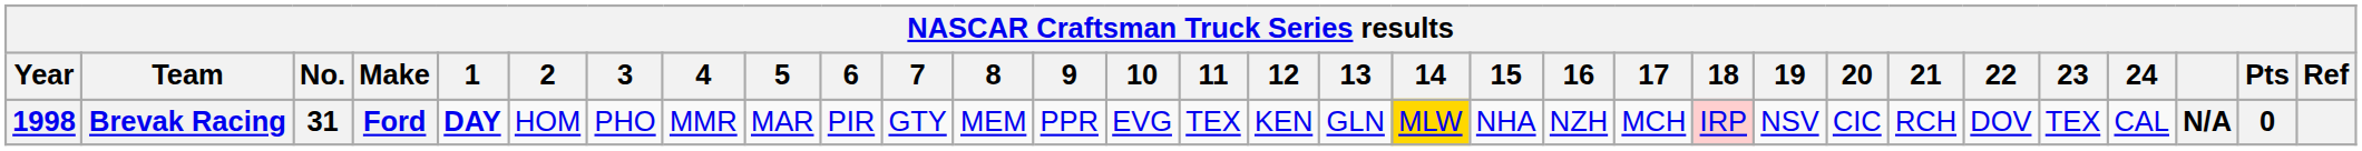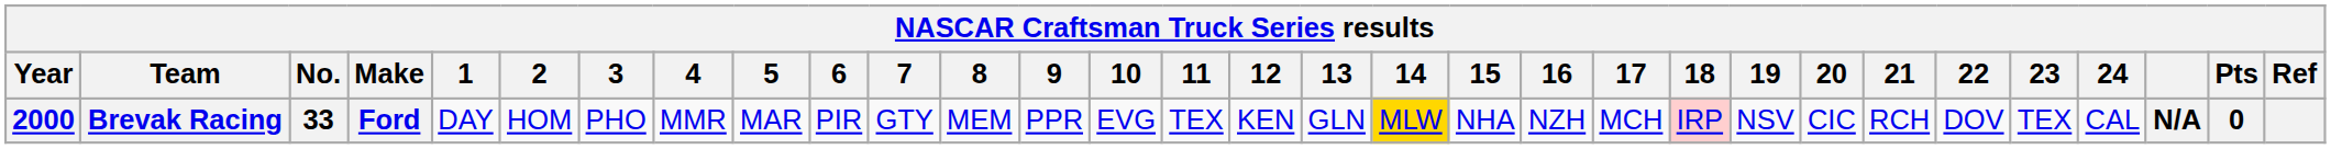Brevak Racing | Year: 1998 -> 2000
Brevak Racing | No.: 31 -> 33
Brevak Racing | 1: bold -> normal
